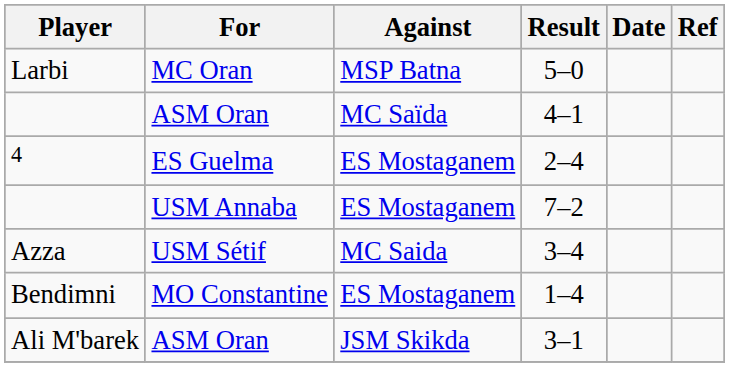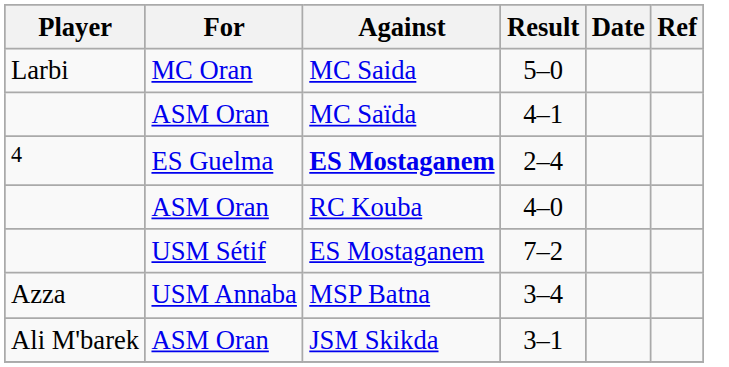5–0 | Against: MSP Batna -> MC Saida
2–4 | Against: normal -> bold
+ row: ASM Oran | RC Kouba | 4–0
7–2 | For: USM Annaba -> USM Sétif
3–4 | For: USM Sétif -> USM Annaba
3–4 | Against: MC Saida -> MSP Batna
- row: Bendimni | MO Constantine | ES Mostaganem | 1–4
